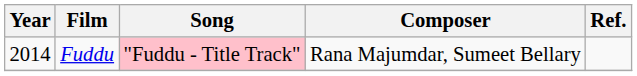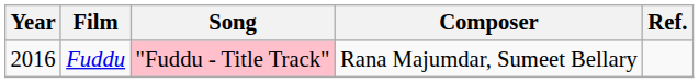Fuddu | Year: 2014 -> 2016
